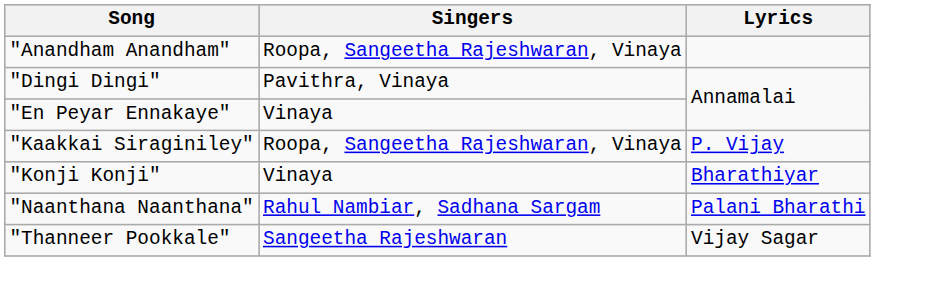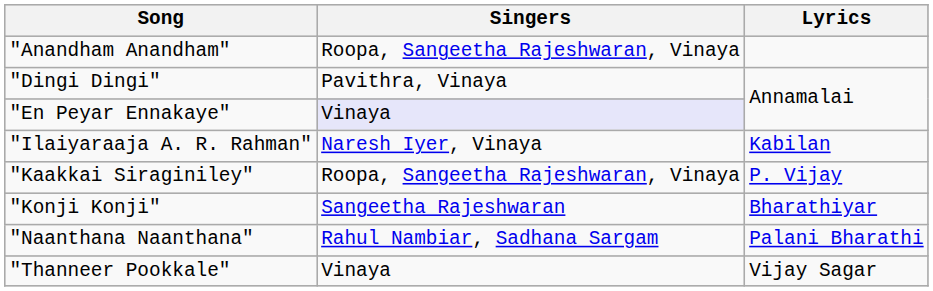"En Peyar Ennakaye" | Singers: no background -> lavender background
+ row: "Ilaiyaraaja A. R. Rahman" | Naresh Iyer, Vinaya | Kabilan
"Konji Konji" | Singers: Vinaya -> Sangeetha Rajeshwaran
"Thanneer Pookkale" | Singers: Sangeetha Rajeshwaran -> Vinaya
